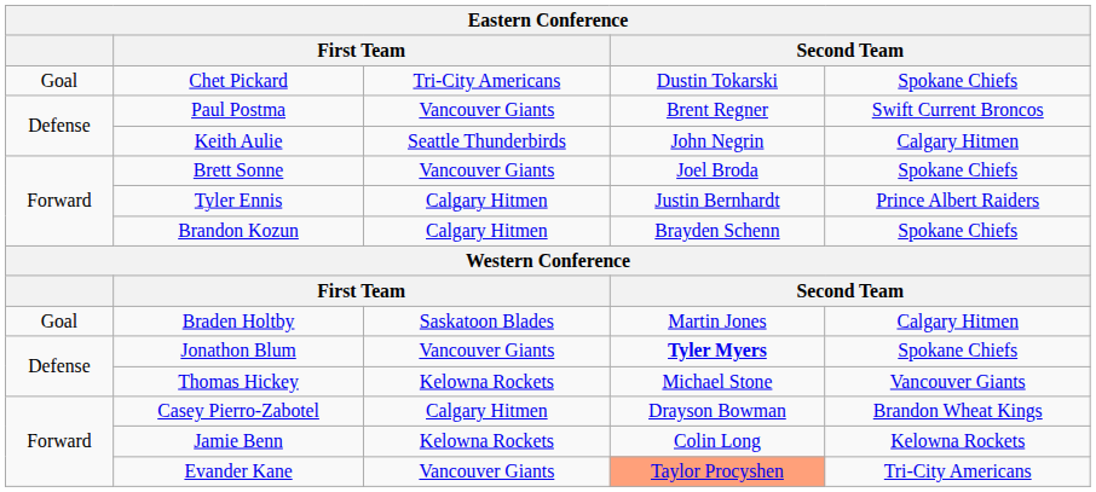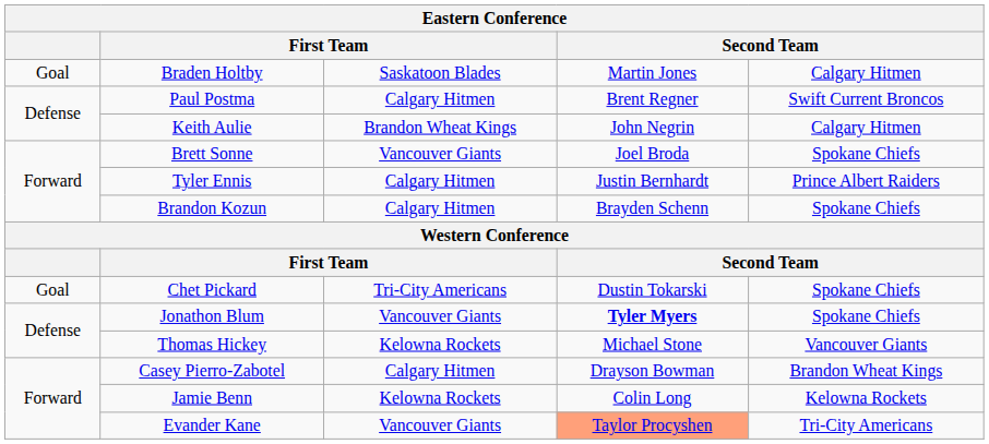rows swapped: Braden Holtby <-> Chet Pickard
Paul Postma | column 3: Vancouver Giants -> Calgary Hitmen
Keith Aulie | column 3: Seattle Thunderbirds -> Brandon Wheat Kings
